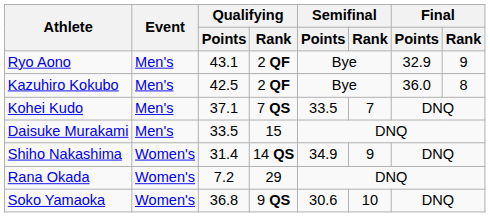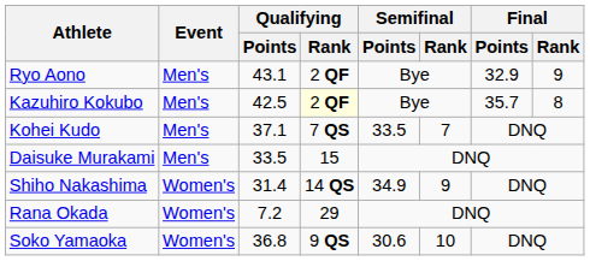Kazuhiro Kokubo | Qualifying / Rank: no background -> lightyellow background
Kazuhiro Kokubo | Final / Points: 36.0 -> 35.7
